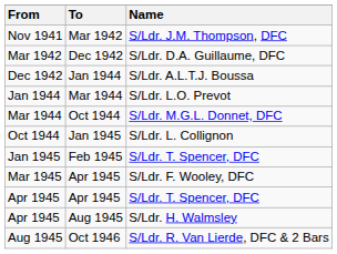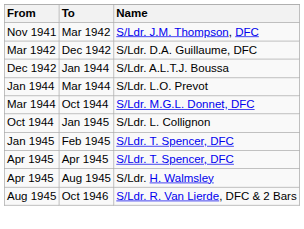- row: Mar 1945 | Apr 1945 | S/Ldr. F. Wooley, DFC
